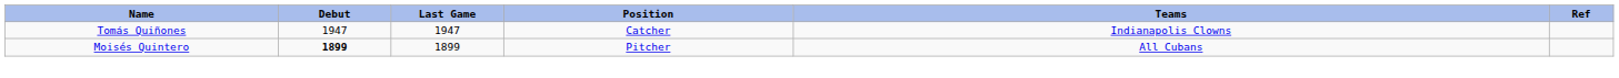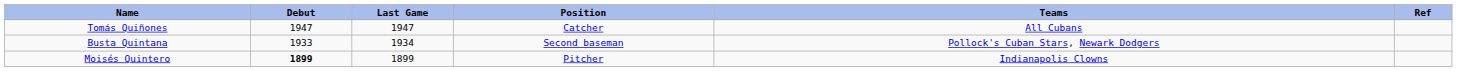Tomás Quiñones | Teams: Indianapolis Clowns -> All Cubans
+ row: Busta Quintana | 1933 | 1934 | Second baseman | Pollock's Cuban Stars, Newark Dodgers
Moisés Quintero | Teams: All Cubans -> Indianapolis Clowns
